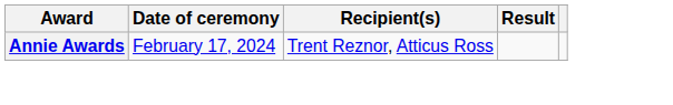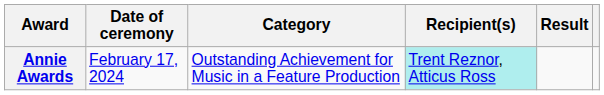+ column: Category | Outstanding Achievement for Music in a Feature Production
Annie Awards | Recipient(s): no background -> paleturquoise background
